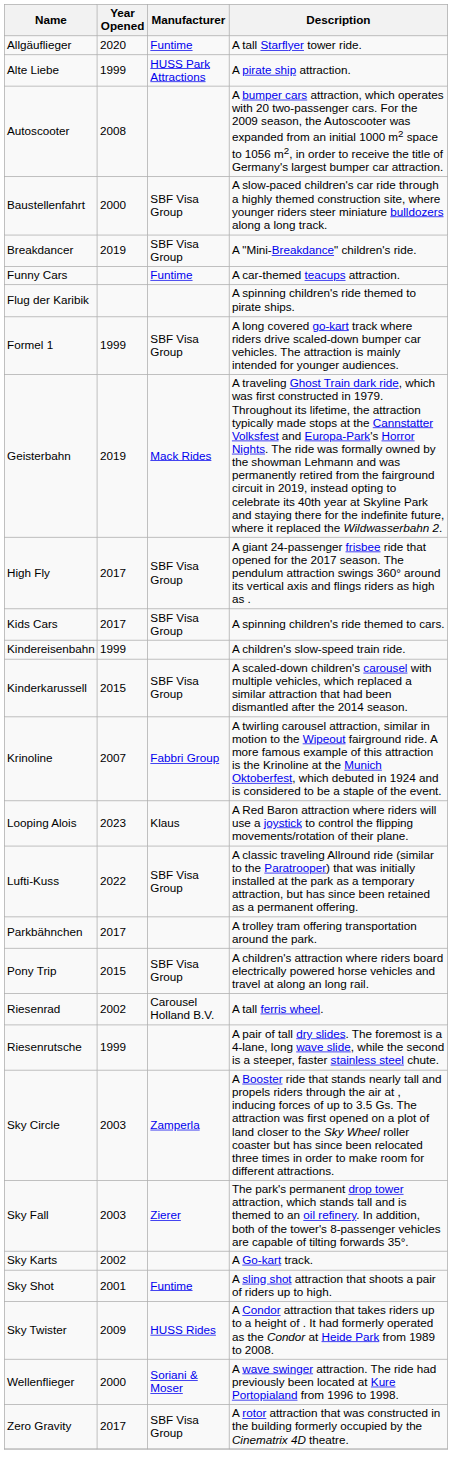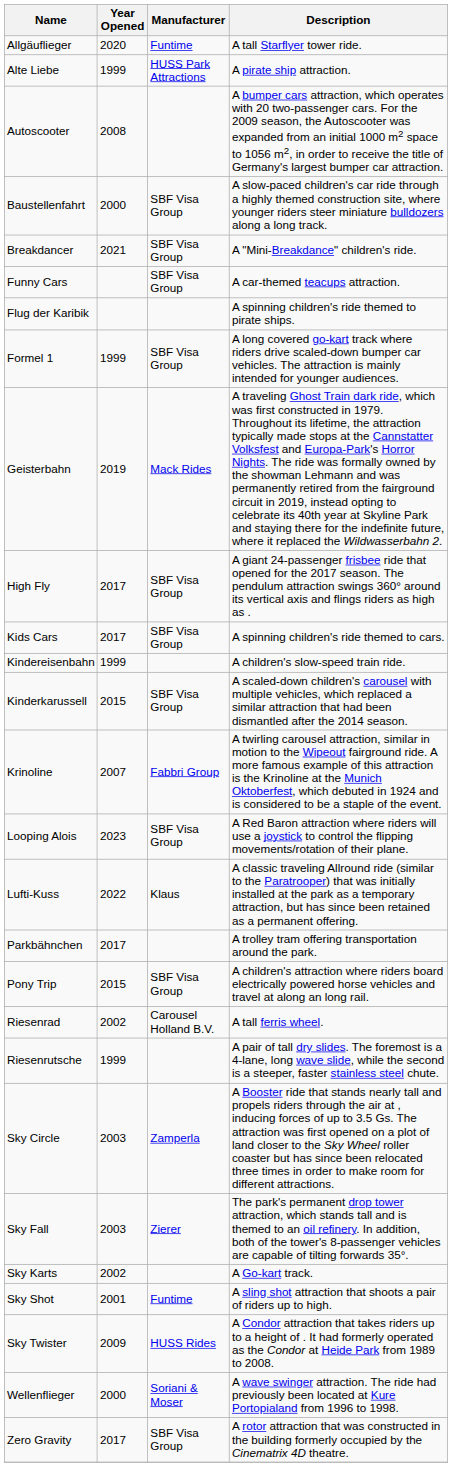Breakdancer | Year Opened: 2019 -> 2021
Funny Cars | Manufacturer: Funtime -> SBF Visa Group
Looping Alois | Manufacturer: Klaus -> SBF Visa Group
Lufti-Kuss | Manufacturer: SBF Visa Group -> Klaus
